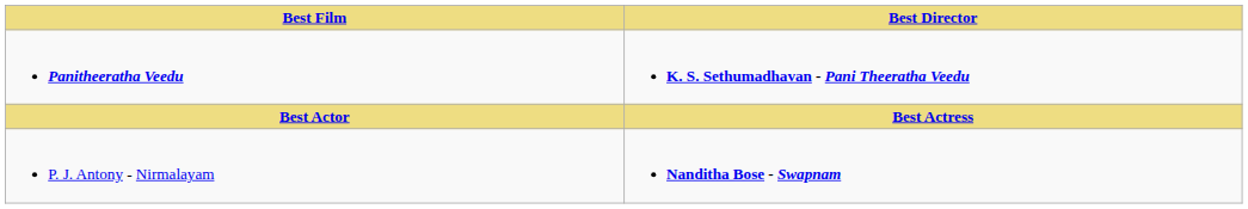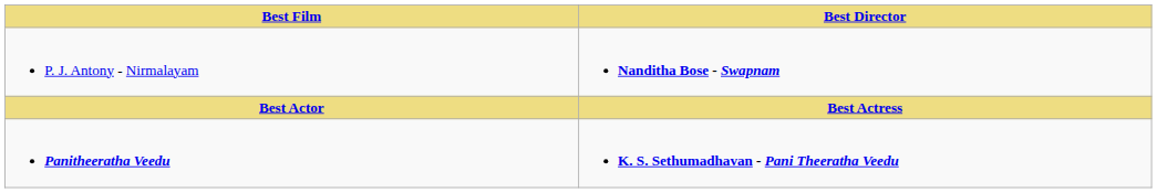rows swapped: Panitheeratha Veedu <-> P. J. Antony - Nirmalayam
